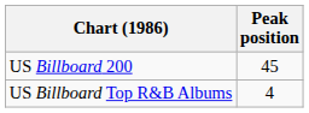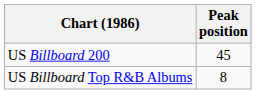US Billboard Top R&B Albums | Peak position: 4 -> 8
